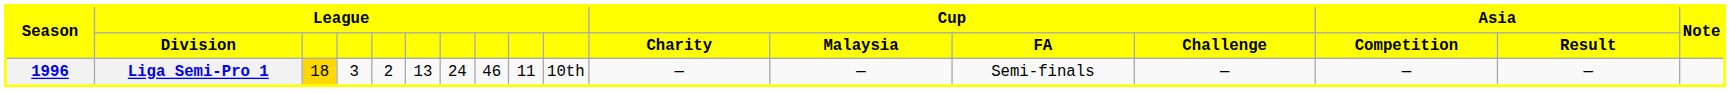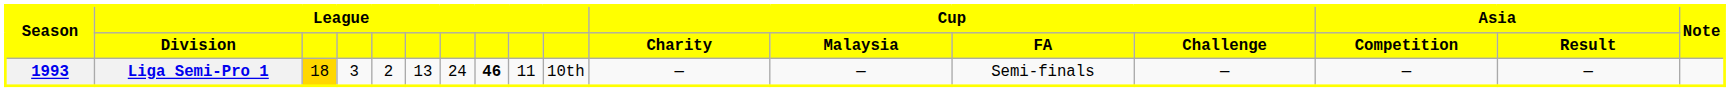Liga Semi-Pro 1 | Season: 1996 -> 1993
Liga Semi-Pro 1 | column 8: normal -> bold
